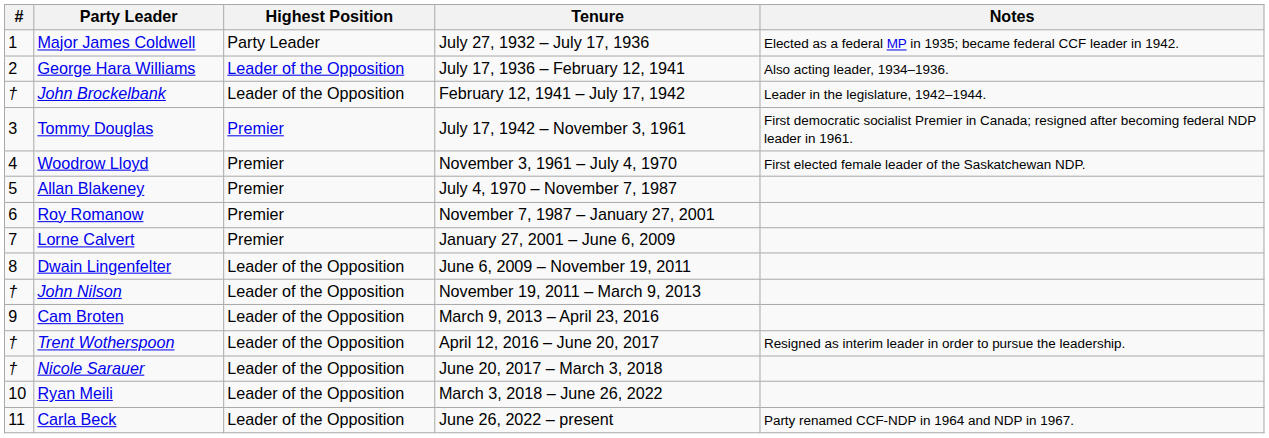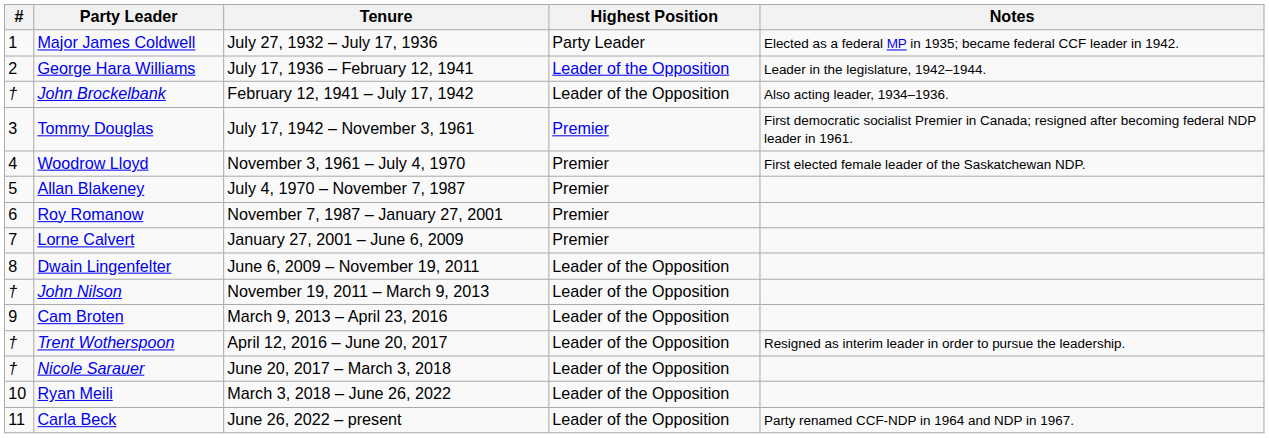columns swapped: Highest Position <-> Tenure
George Hara Williams | Notes: Also acting leader, 1934–1936. -> Leader in the legislature, 1942–1944.
John Brockelbank | Notes: Leader in the legislature, 1942–1944. -> Also acting leader, 1934–1936.
